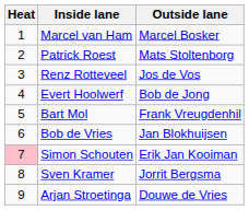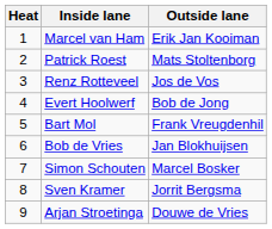Marcel van Ham | Outside lane: Marcel Bosker -> Erik Jan Kooiman
Simon Schouten | Heat: pink background -> no background
Simon Schouten | Outside lane: Erik Jan Kooiman -> Marcel Bosker
